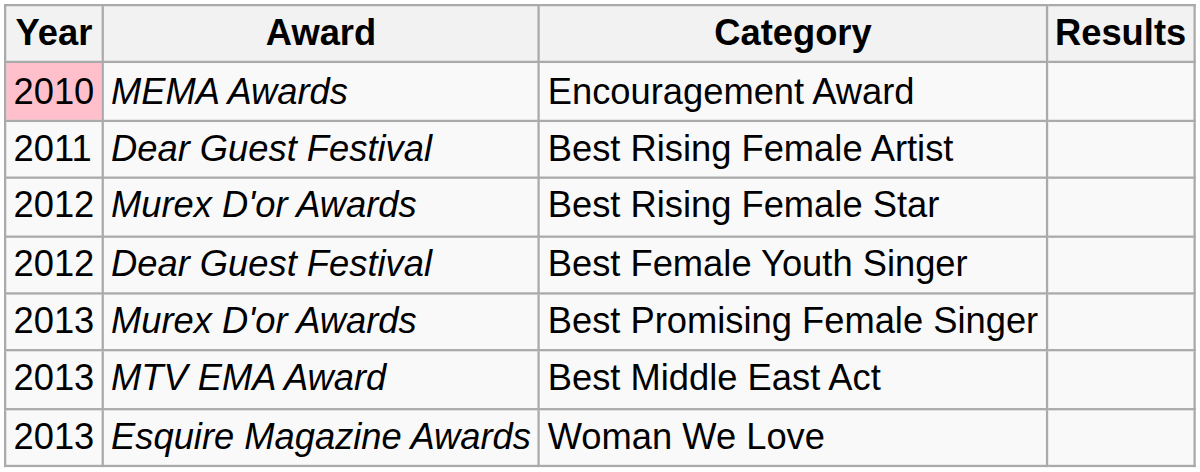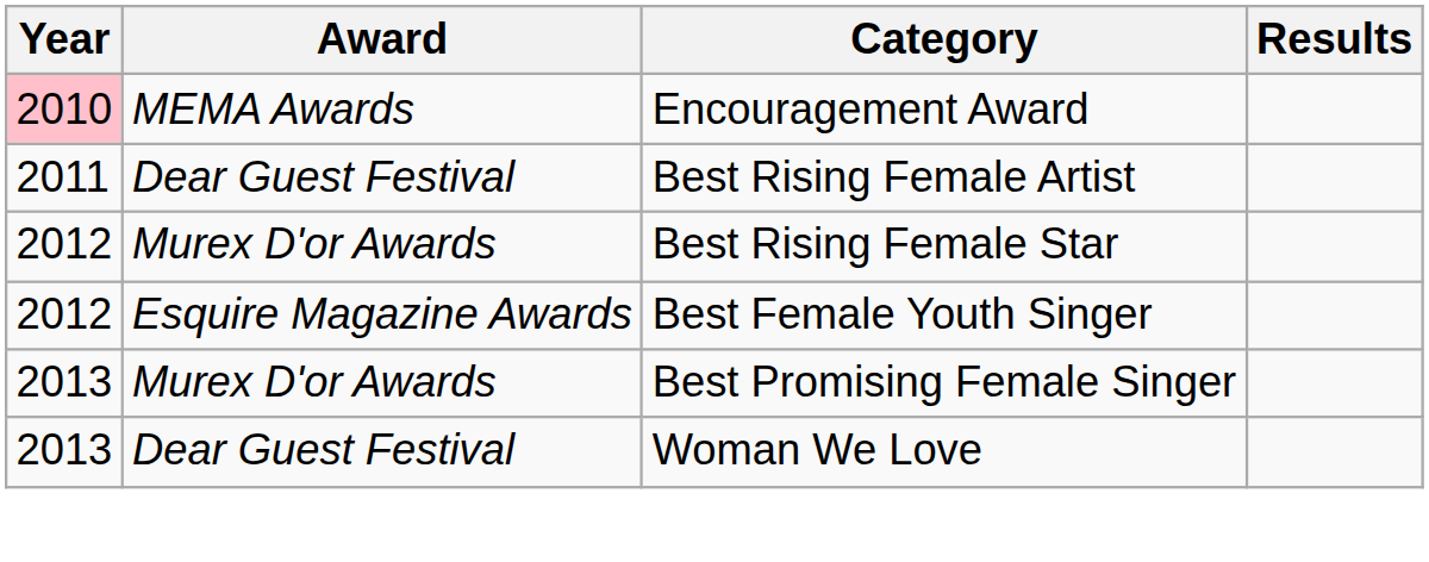Best Female Youth Singer | Award: Dear Guest Festival -> Esquire Magazine Awards
- row: 2013 | MTV EMA Award | Best Middle East Act
Woman We Love | Award: Esquire Magazine Awards -> Dear Guest Festival
